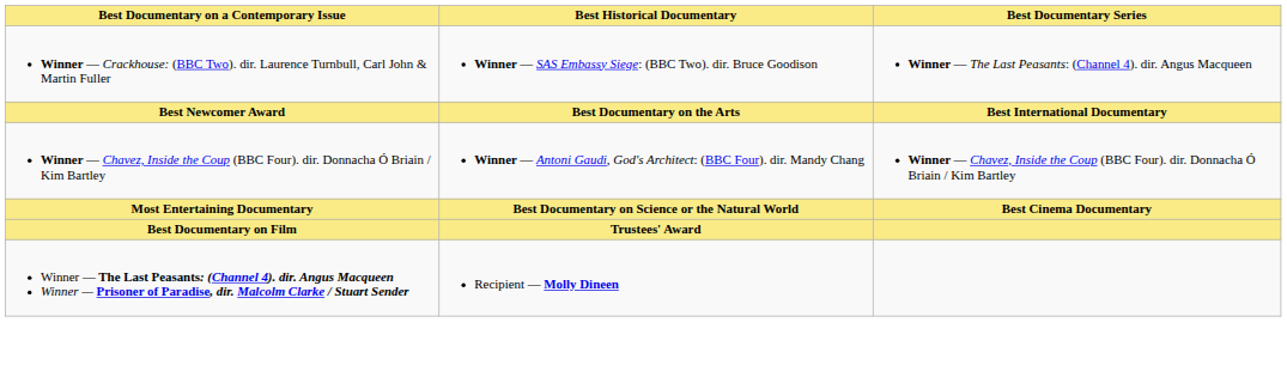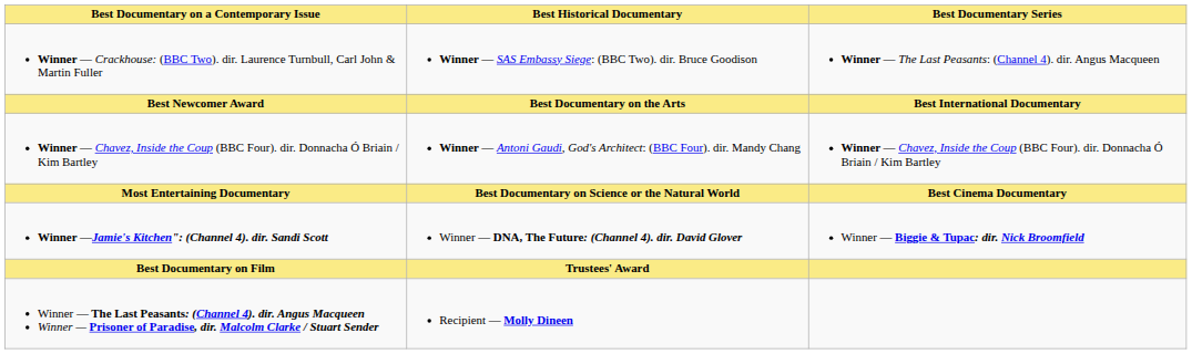+ row: Winner —Jamie's Kitchen": (Channel 4). dir. Sandi Scott | Winner — DNA, The Future: (Channel 4). dir. David Glover | Winner — Biggie & Tupac: dir. Nick Broomfield
